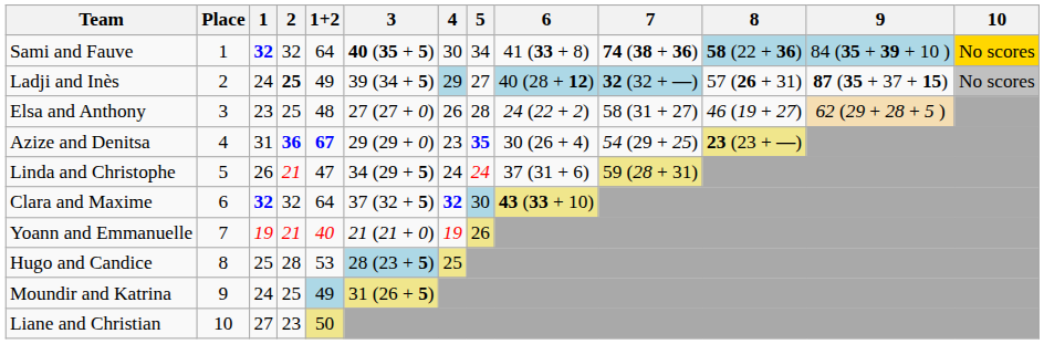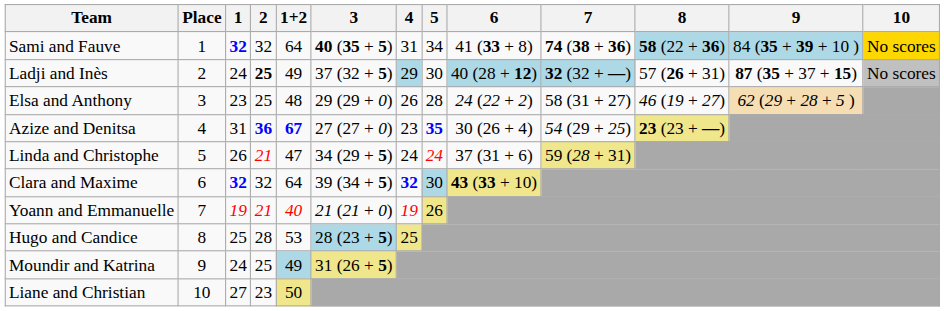Sami and Fauve | 4: 30 -> 31
Ladji and Inès | 3: 39 (34 + 5) -> 37 (32 + 5)
Ladji and Inès | 5: 27 -> 30
Elsa and Anthony | 3: 27 (27 + 0) -> 29 (29 + 0)
Azize and Denitsa | 3: 29 (29 + 0) -> 27 (27 + 0)
Clara and Maxime | 3: 37 (32 + 5) -> 39 (34 + 5)
